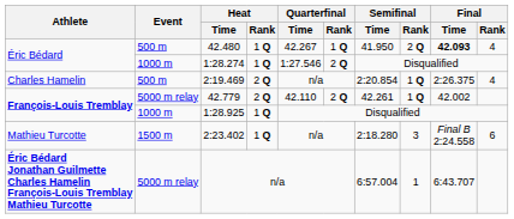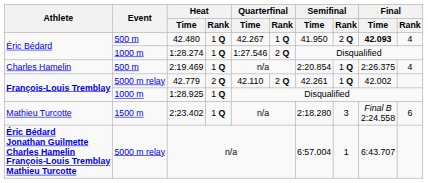2:19.469 | Heat / Rank: 2 Q -> 1 Q
